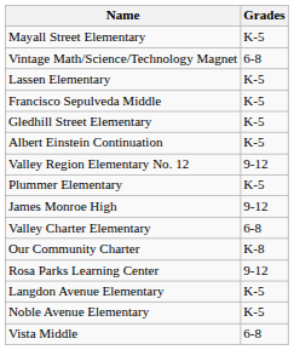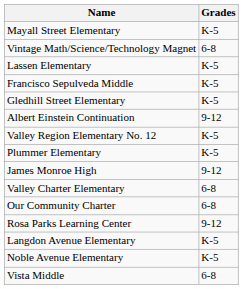Albert Einstein Continuation | Grades: K-5 -> 9-12
Valley Region Elementary No. 12 | Grades: 9-12 -> K-5
Our Community Charter | Grades: K-8 -> 6-8
